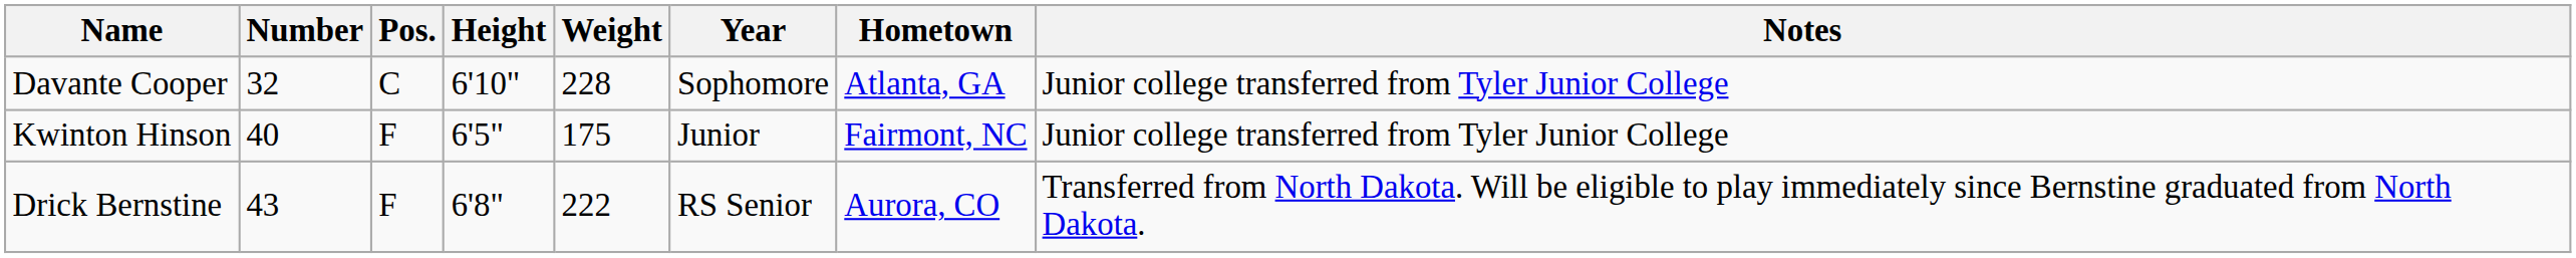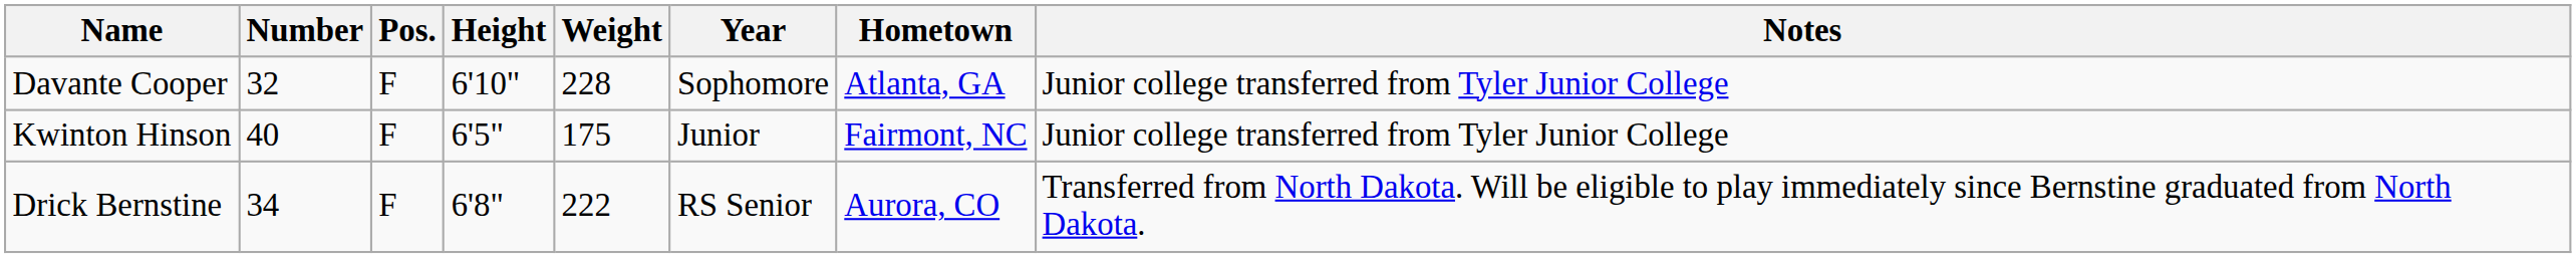Davante Cooper | Pos.: C -> F
Drick Bernstine | Number: 43 -> 34
